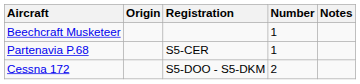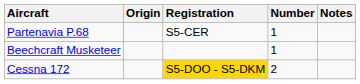rows swapped: Beechcraft Musketeer <-> Partenavia P.68
Cessna 172 | Registration: no background -> gold background
